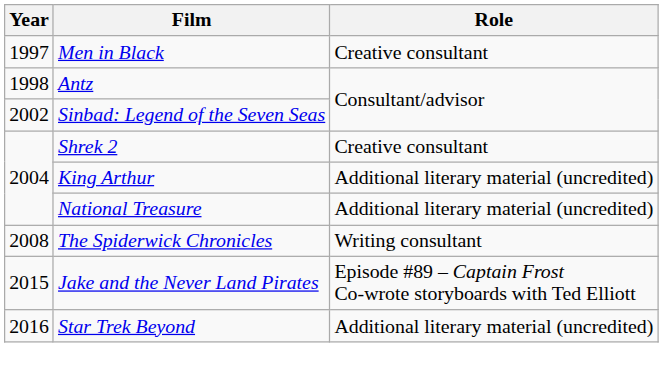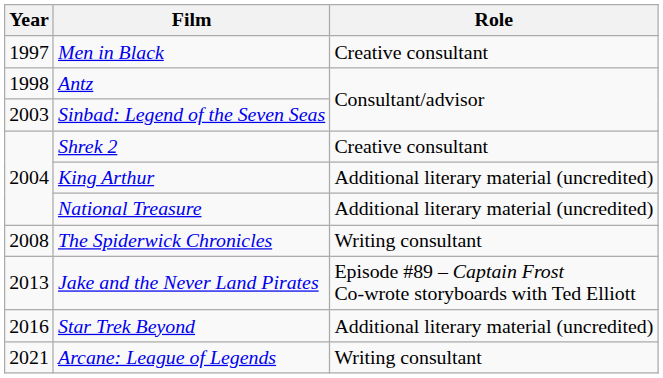Sinbad: Legend of the Seven Seas | Year: 2002 -> 2003
Jake and the Never Land Pirates | Year: 2015 -> 2013
+ row: 2021 | Arcane: League of Legends | Writing consultant
